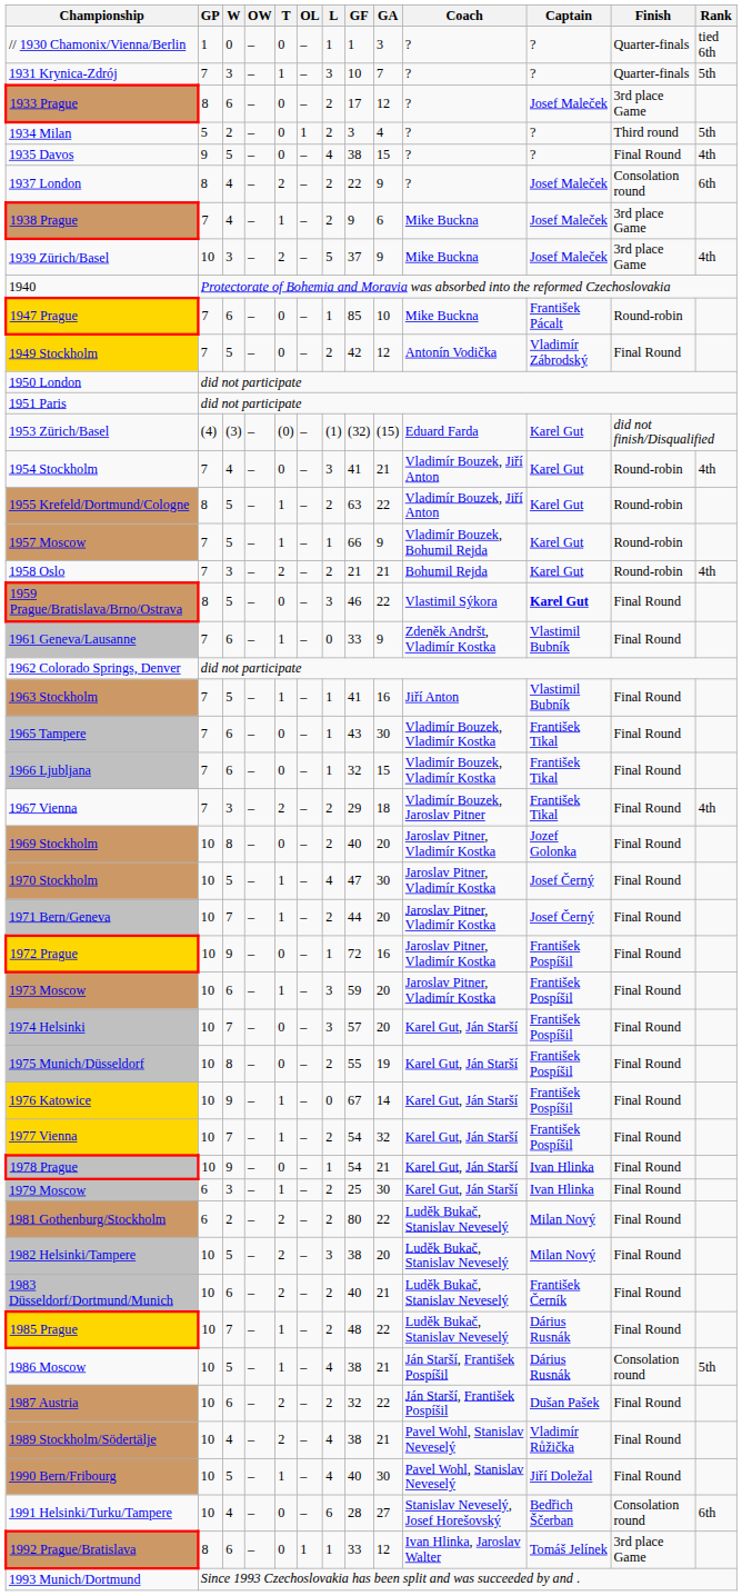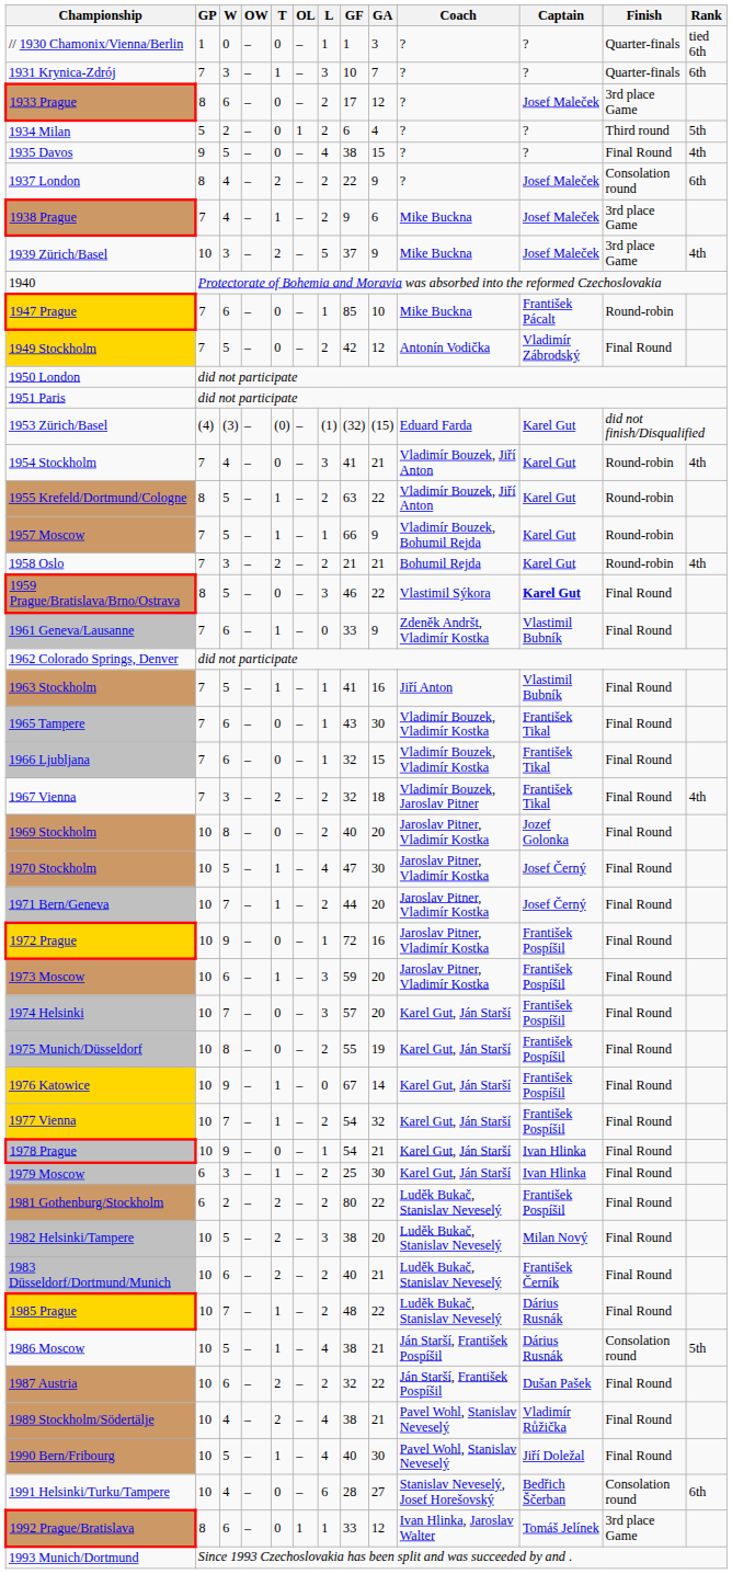1931 Krynica-Zdrój | Rank: 5th -> 6th
1934 Milan | GF: 3 -> 6
1967 Vienna | GF: 29 -> 32
1981 Gothenburg/Stockholm | Captain: Milan Nový -> František Pospíšil
